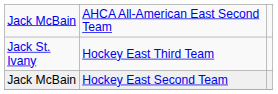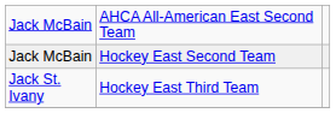rows swapped: Jack McBain / Hockey East Second Team <-> Jack St. Ivany
